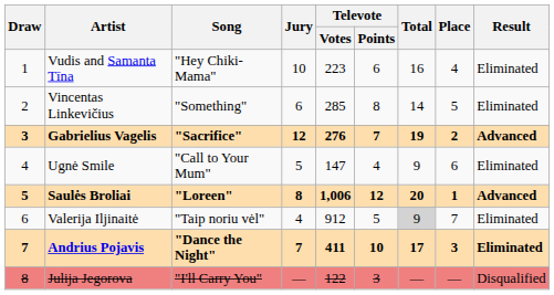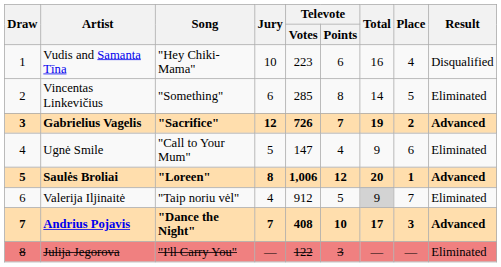Vudis and Samanta Tīna | Result: Eliminated -> Disqualified
Gabrielius Vagelis | Televote / Votes: 276 -> 726
Andrius Pojavis | Televote / Votes: 411 -> 408
Andrius Pojavis | Result: Eliminated -> Advanced
Julija Jegorova | Result: Disqualified -> Eliminated
